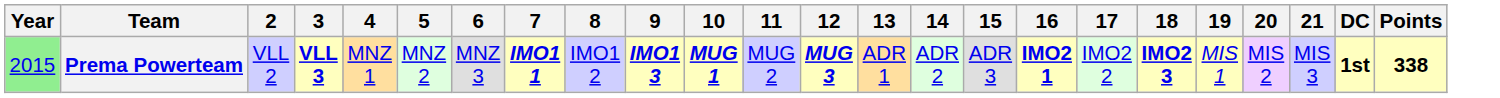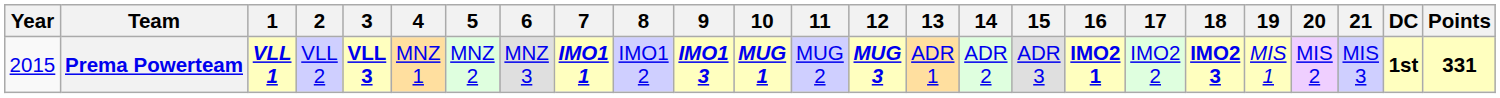+ column: 1 | VLL 1
Prema Powerteam | Year: lightgreen background -> no background
Prema Powerteam | Points: 338 -> 331
